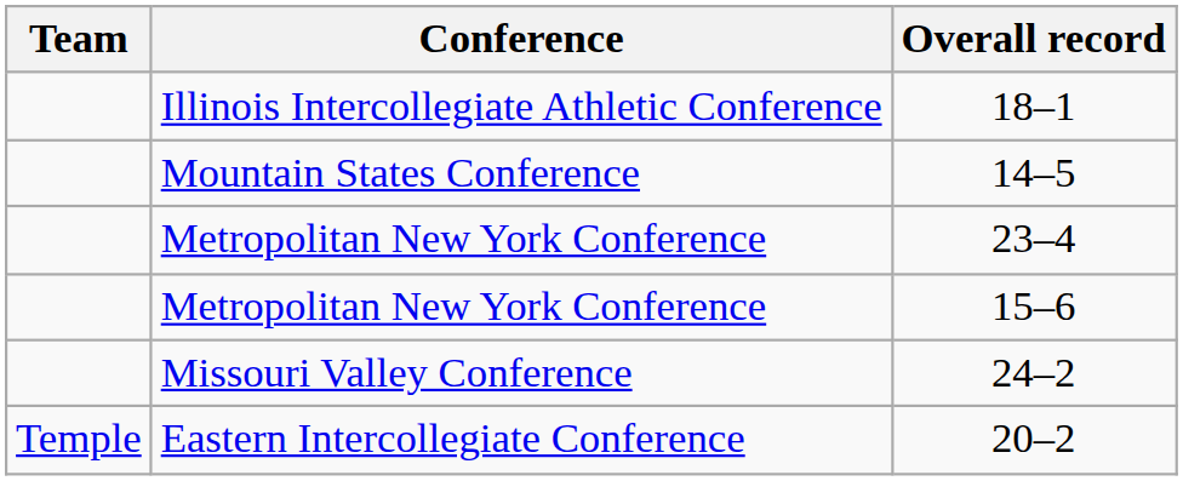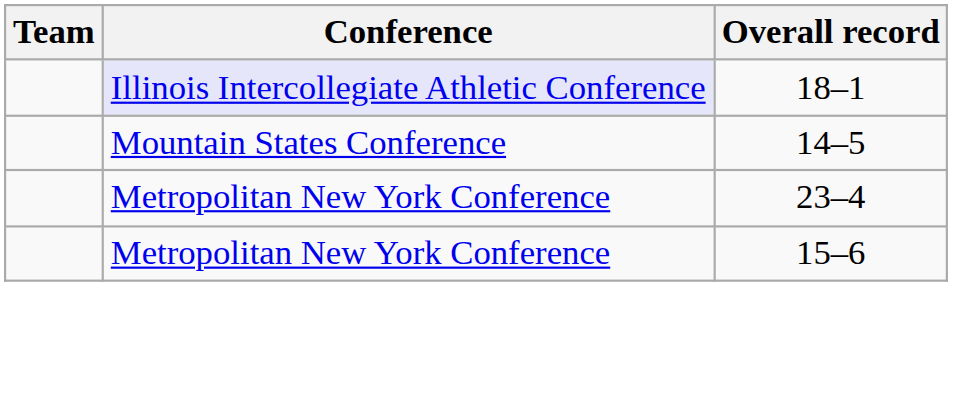18–1 | Conference: no background -> lavender background
- row: Missouri Valley Conference | 24–2
- row: Temple | Eastern Intercollegiate Conference | 20–2
